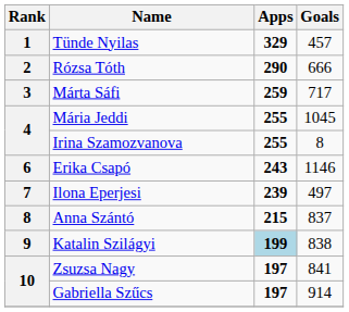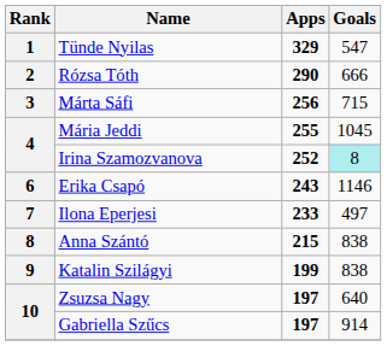Tünde Nyilas | Goals: 457 -> 547
Márta Sáfi | Apps: 259 -> 256
Márta Sáfi | Goals: 717 -> 715
Irina Szamozvanova | Apps: 255 -> 252
Irina Szamozvanova | Goals: no background -> paleturquoise background
Ilona Eperjesi | Apps: 239 -> 233
Anna Szántó | Goals: 837 -> 838
Katalin Szilágyi | Apps: lightblue background -> no background
Zsuzsa Nagy | Goals: 841 -> 640
